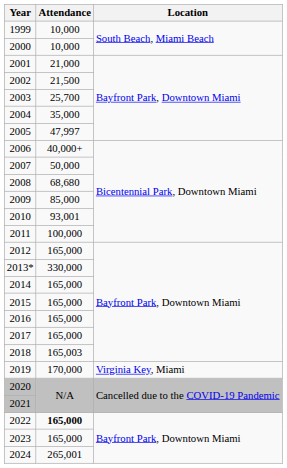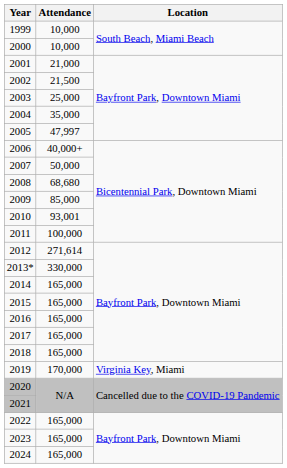2003 | Attendance: 25,700 -> 25,000
2012 | Attendance: 165,000 -> 271,614
2018 | Attendance: 165,003 -> 165,000
2022 | Attendance: bold -> normal
2024 | Attendance: 265,001 -> 165,000
